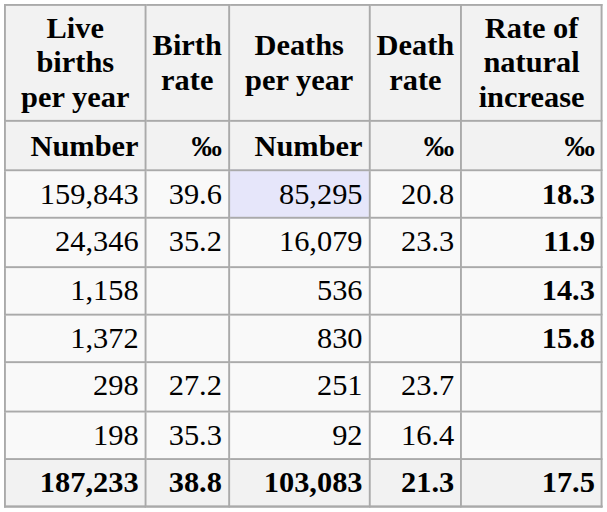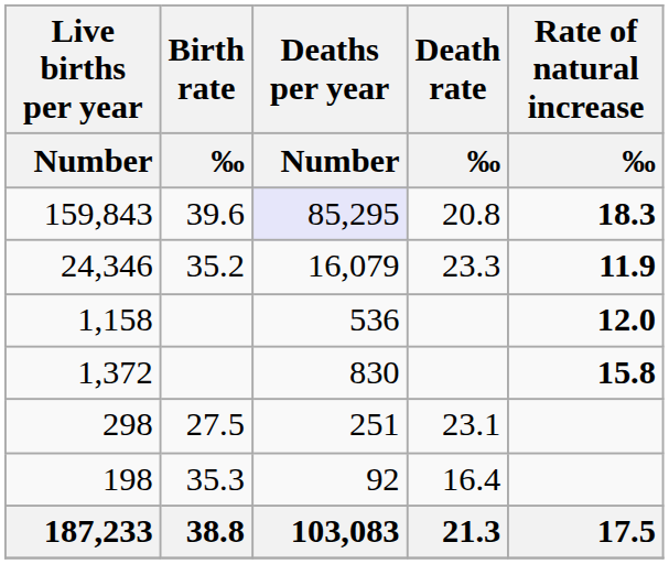1,158 | Rate of natural increase / ‰: 14.3 -> 12.0
298 | Birth rate / ‰: 27.2 -> 27.5
298 | Death rate / ‰: 23.7 -> 23.1
